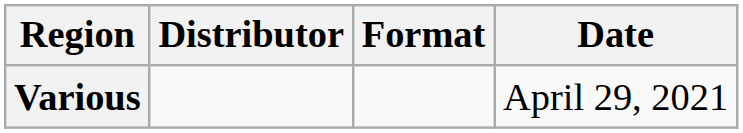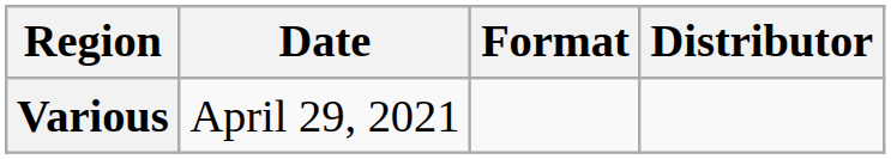columns swapped: Date <-> Distributor
